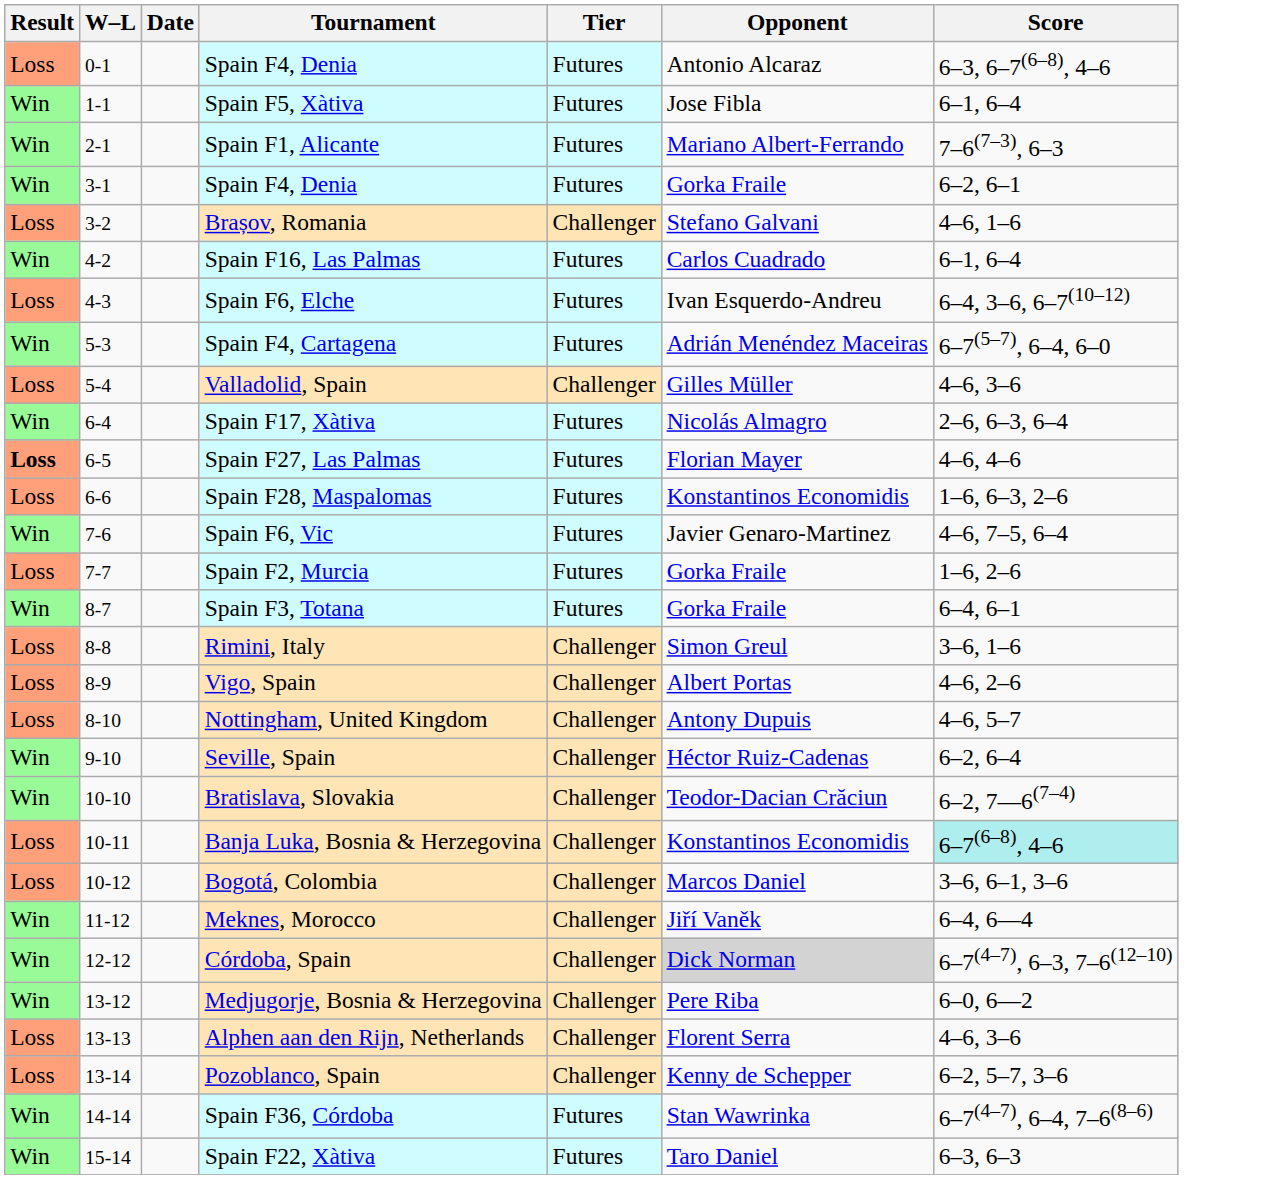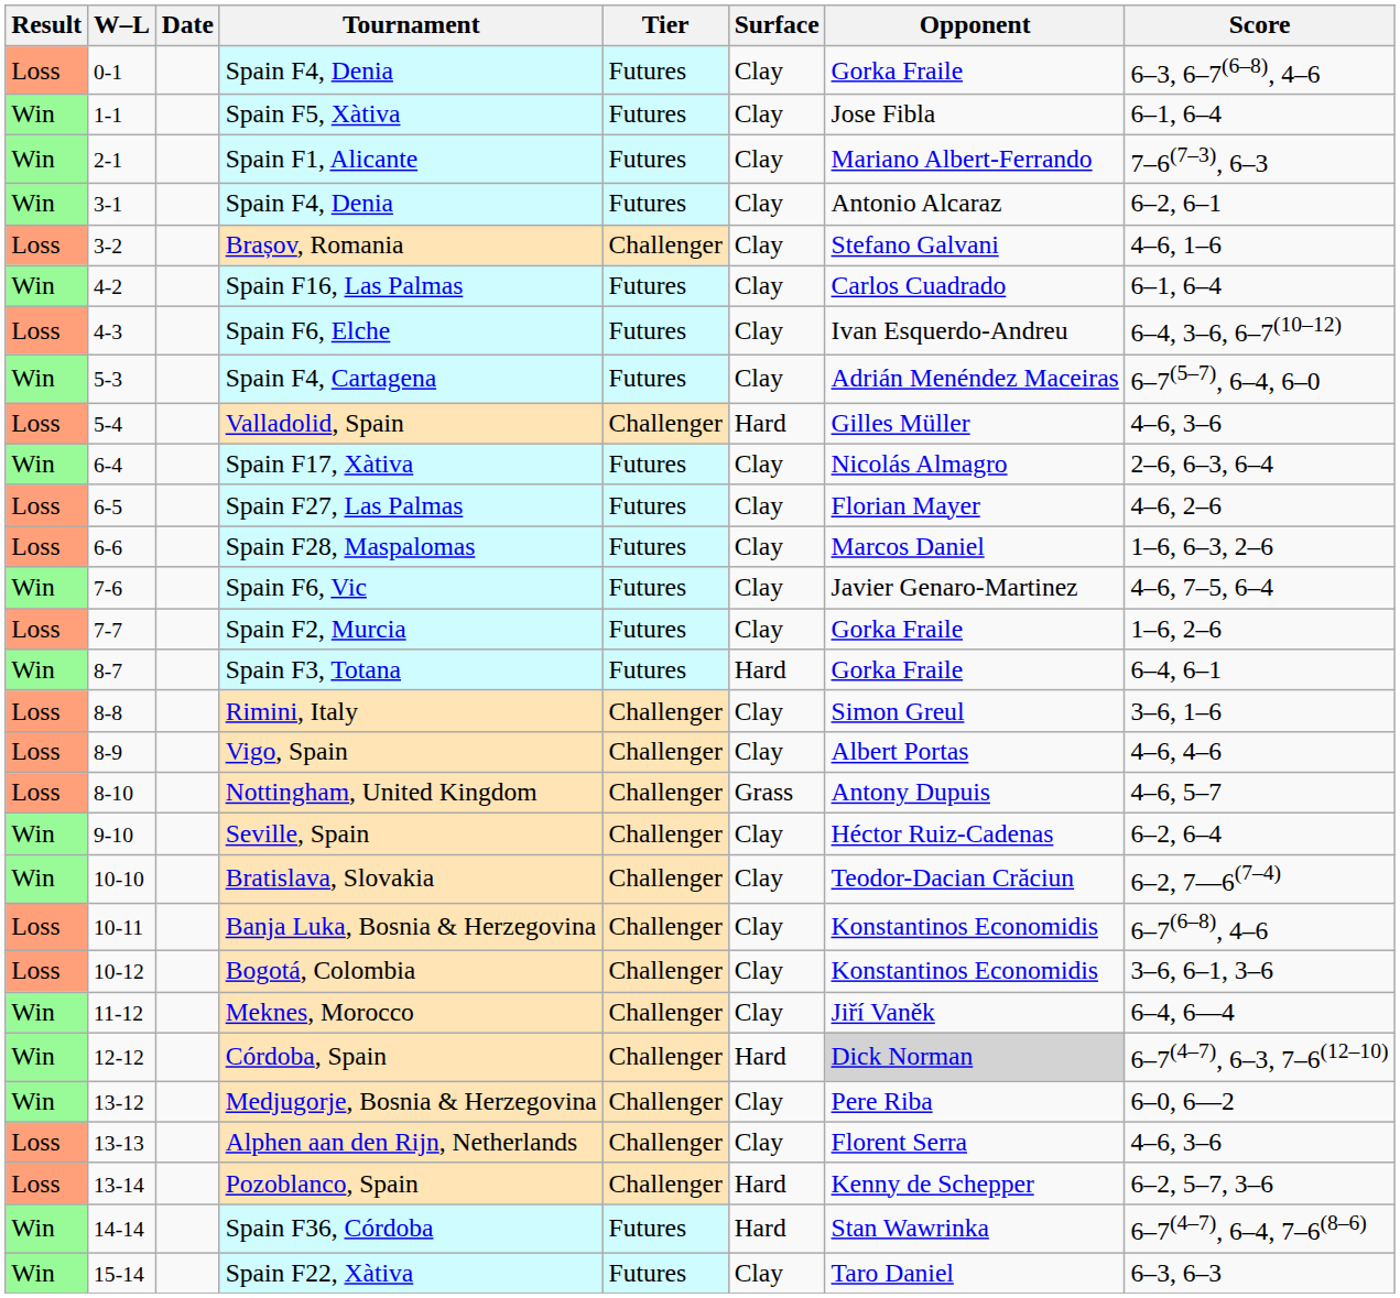+ column: Surface | Clay | Clay | Clay | Clay | Clay | Clay | Clay | Clay | Hard | Clay | Clay | Clay | Clay | Clay | Hard | Clay | Clay | Grass | Clay | Clay | Clay | Clay | Clay | Hard | Clay | Clay | Hard | Hard | Clay
0-1 / Spain F4, Denia | Opponent: Antonio Alcaraz -> Gorka Fraile
3-1 / Spain F4, Denia | Opponent: Gorka Fraile -> Antonio Alcaraz
Spain F27, Las Palmas | Result: bold -> normal
Spain F27, Las Palmas | Score: 4–6, 4–6 -> 4–6, 2–6
Spain F28, Maspalomas | Opponent: Konstantinos Economidis -> Marcos Daniel
Vigo, Spain | Score: 4–6, 2–6 -> 4–6, 4–6
Banja Luka, Bosnia & Herzegovina | Score: paleturquoise background -> no background
Bogotá, Colombia | Opponent: Marcos Daniel -> Konstantinos Economidis
